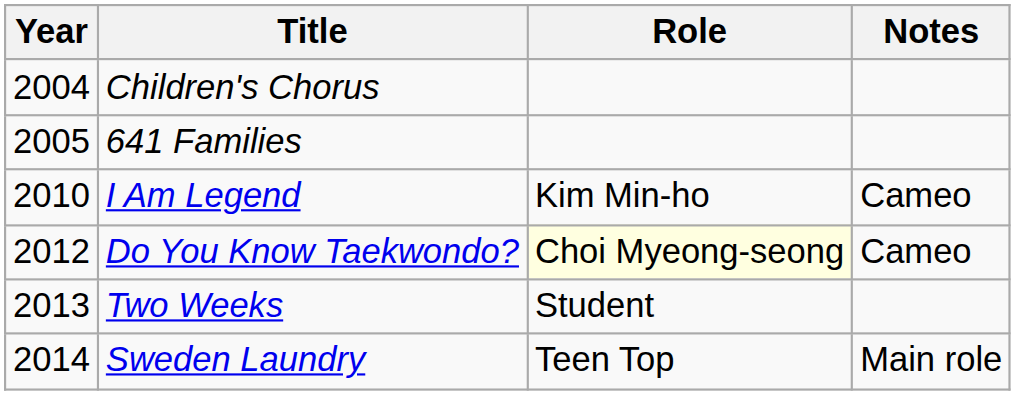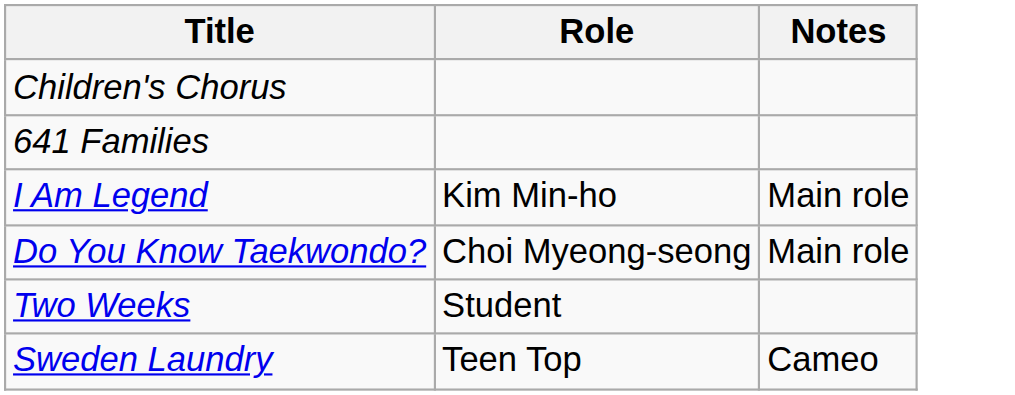- column: Year | 2004 | 2005 | 2010 | 2012 | 2013 | 2014
I Am Legend | Notes: Cameo -> Main role
Do You Know Taekwondo? | Role: lightyellow background -> no background
Do You Know Taekwondo? | Notes: Cameo -> Main role
Sweden Laundry | Notes: Main role -> Cameo
